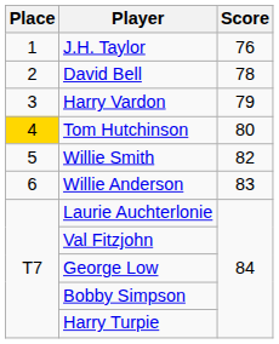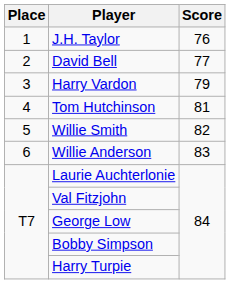David Bell | Score: 78 -> 77
Tom Hutchinson | Place: gold background -> no background
Tom Hutchinson | Score: 80 -> 81
